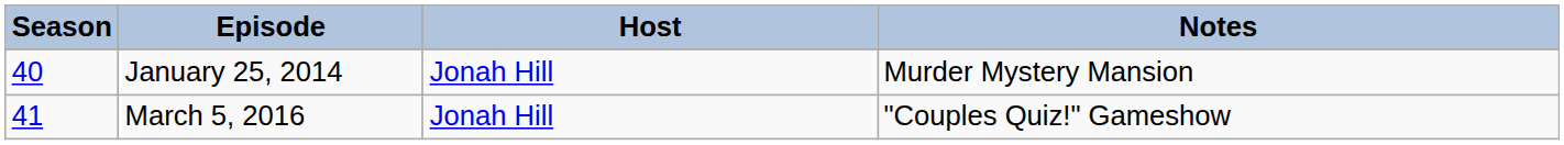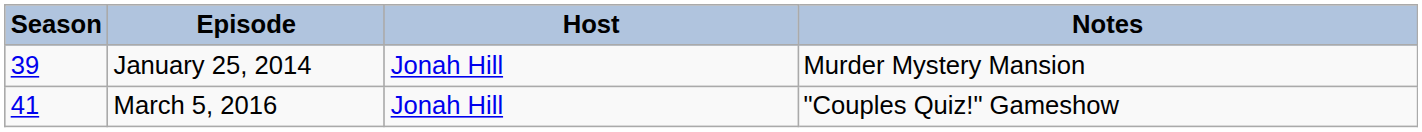January 25, 2014 | Season: 40 -> 39
